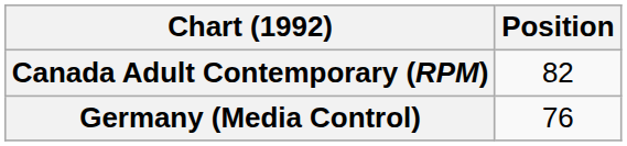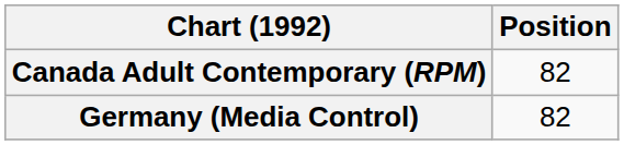Germany (Media Control) | Position: 76 -> 82
